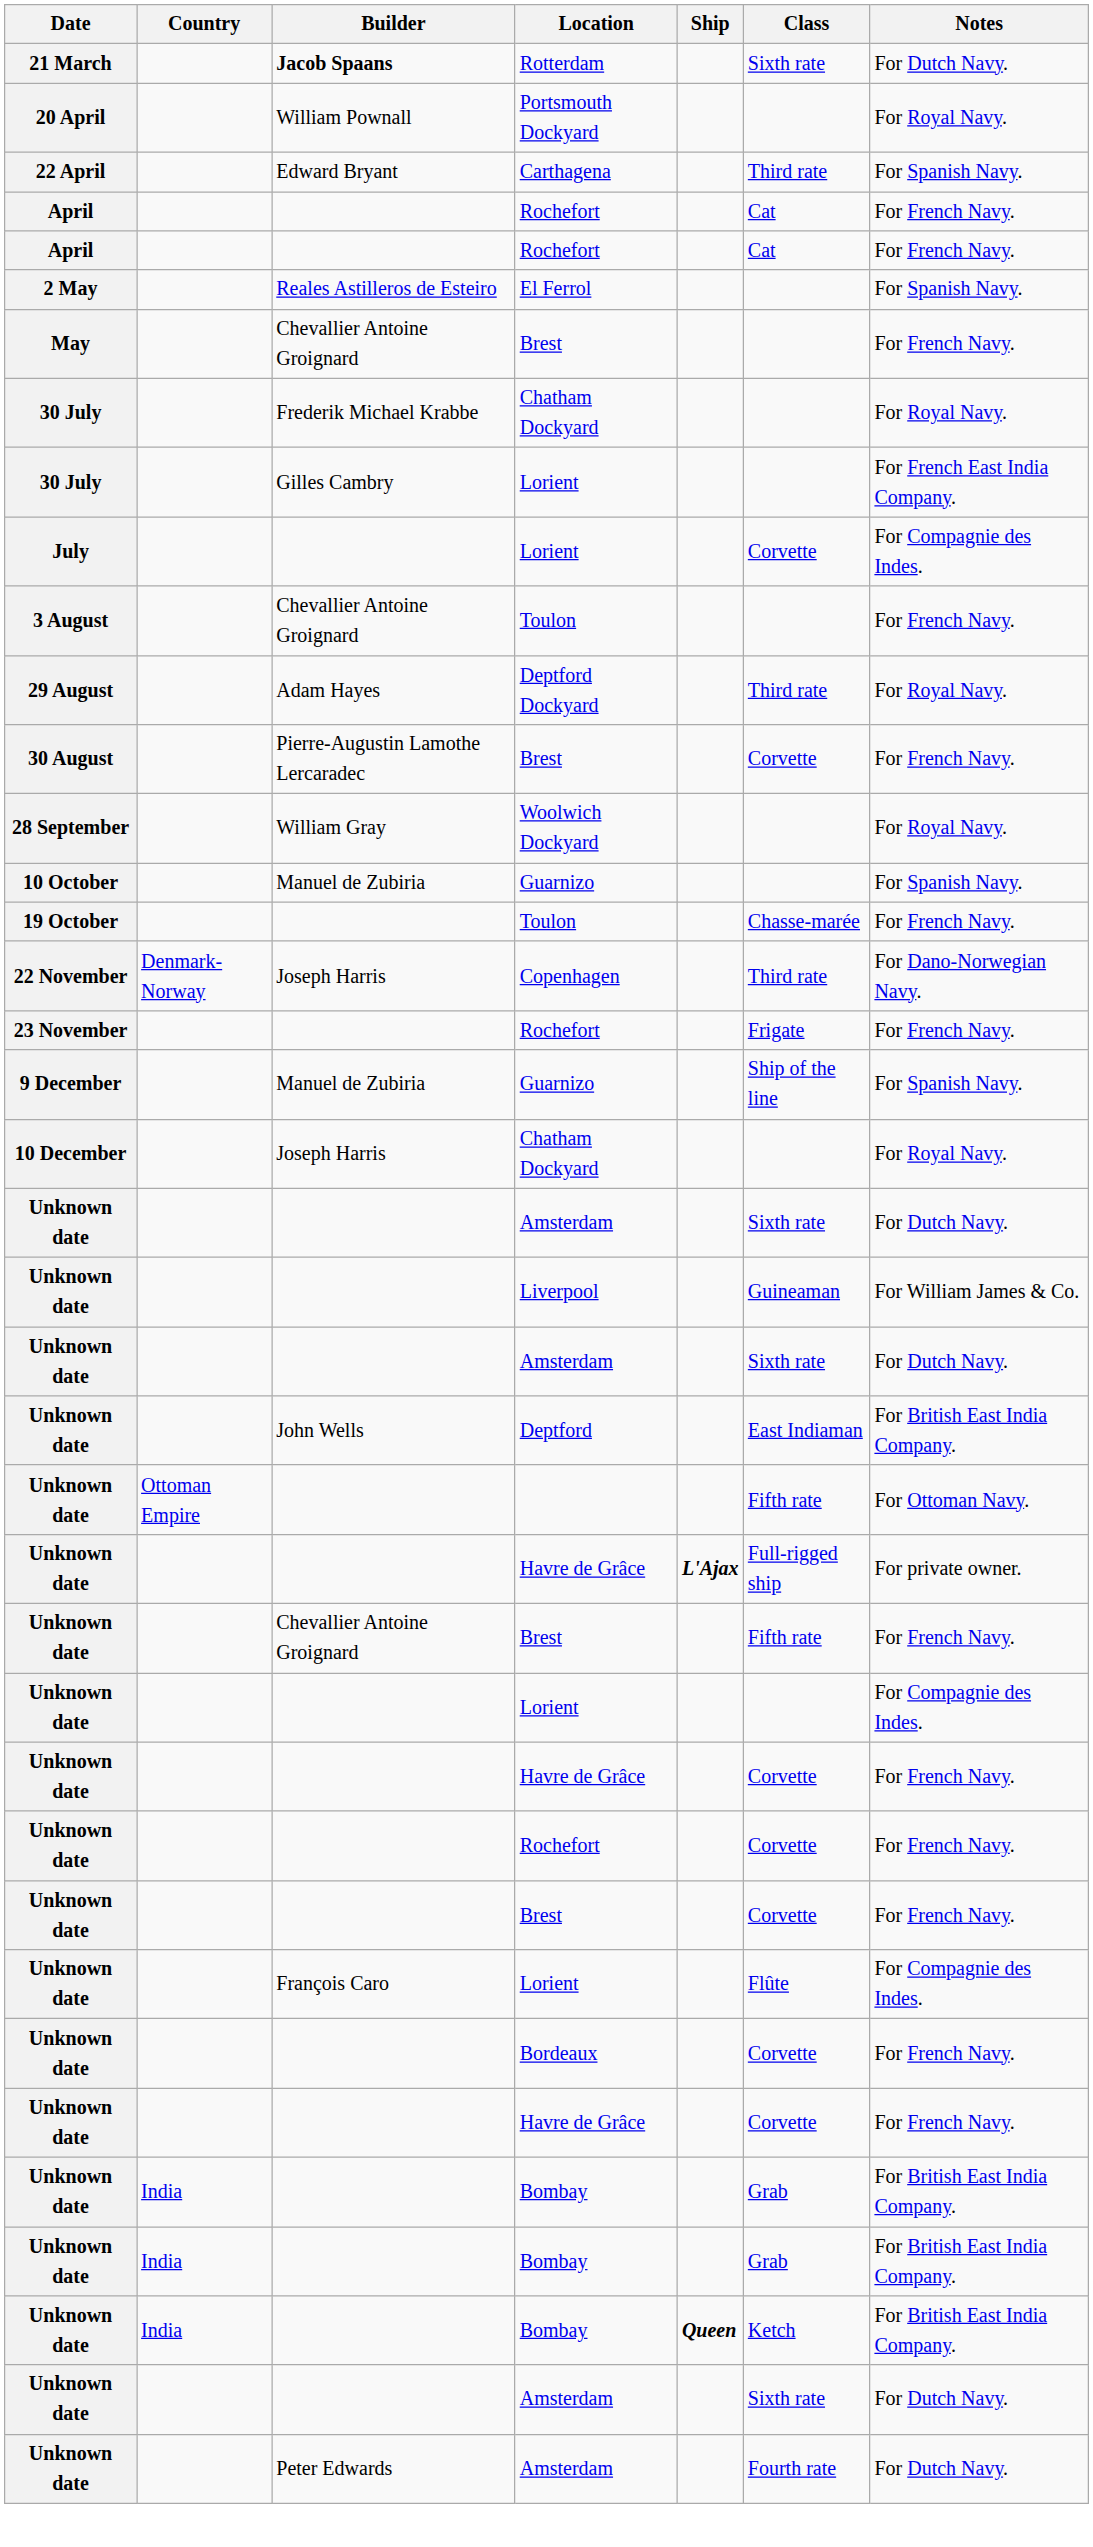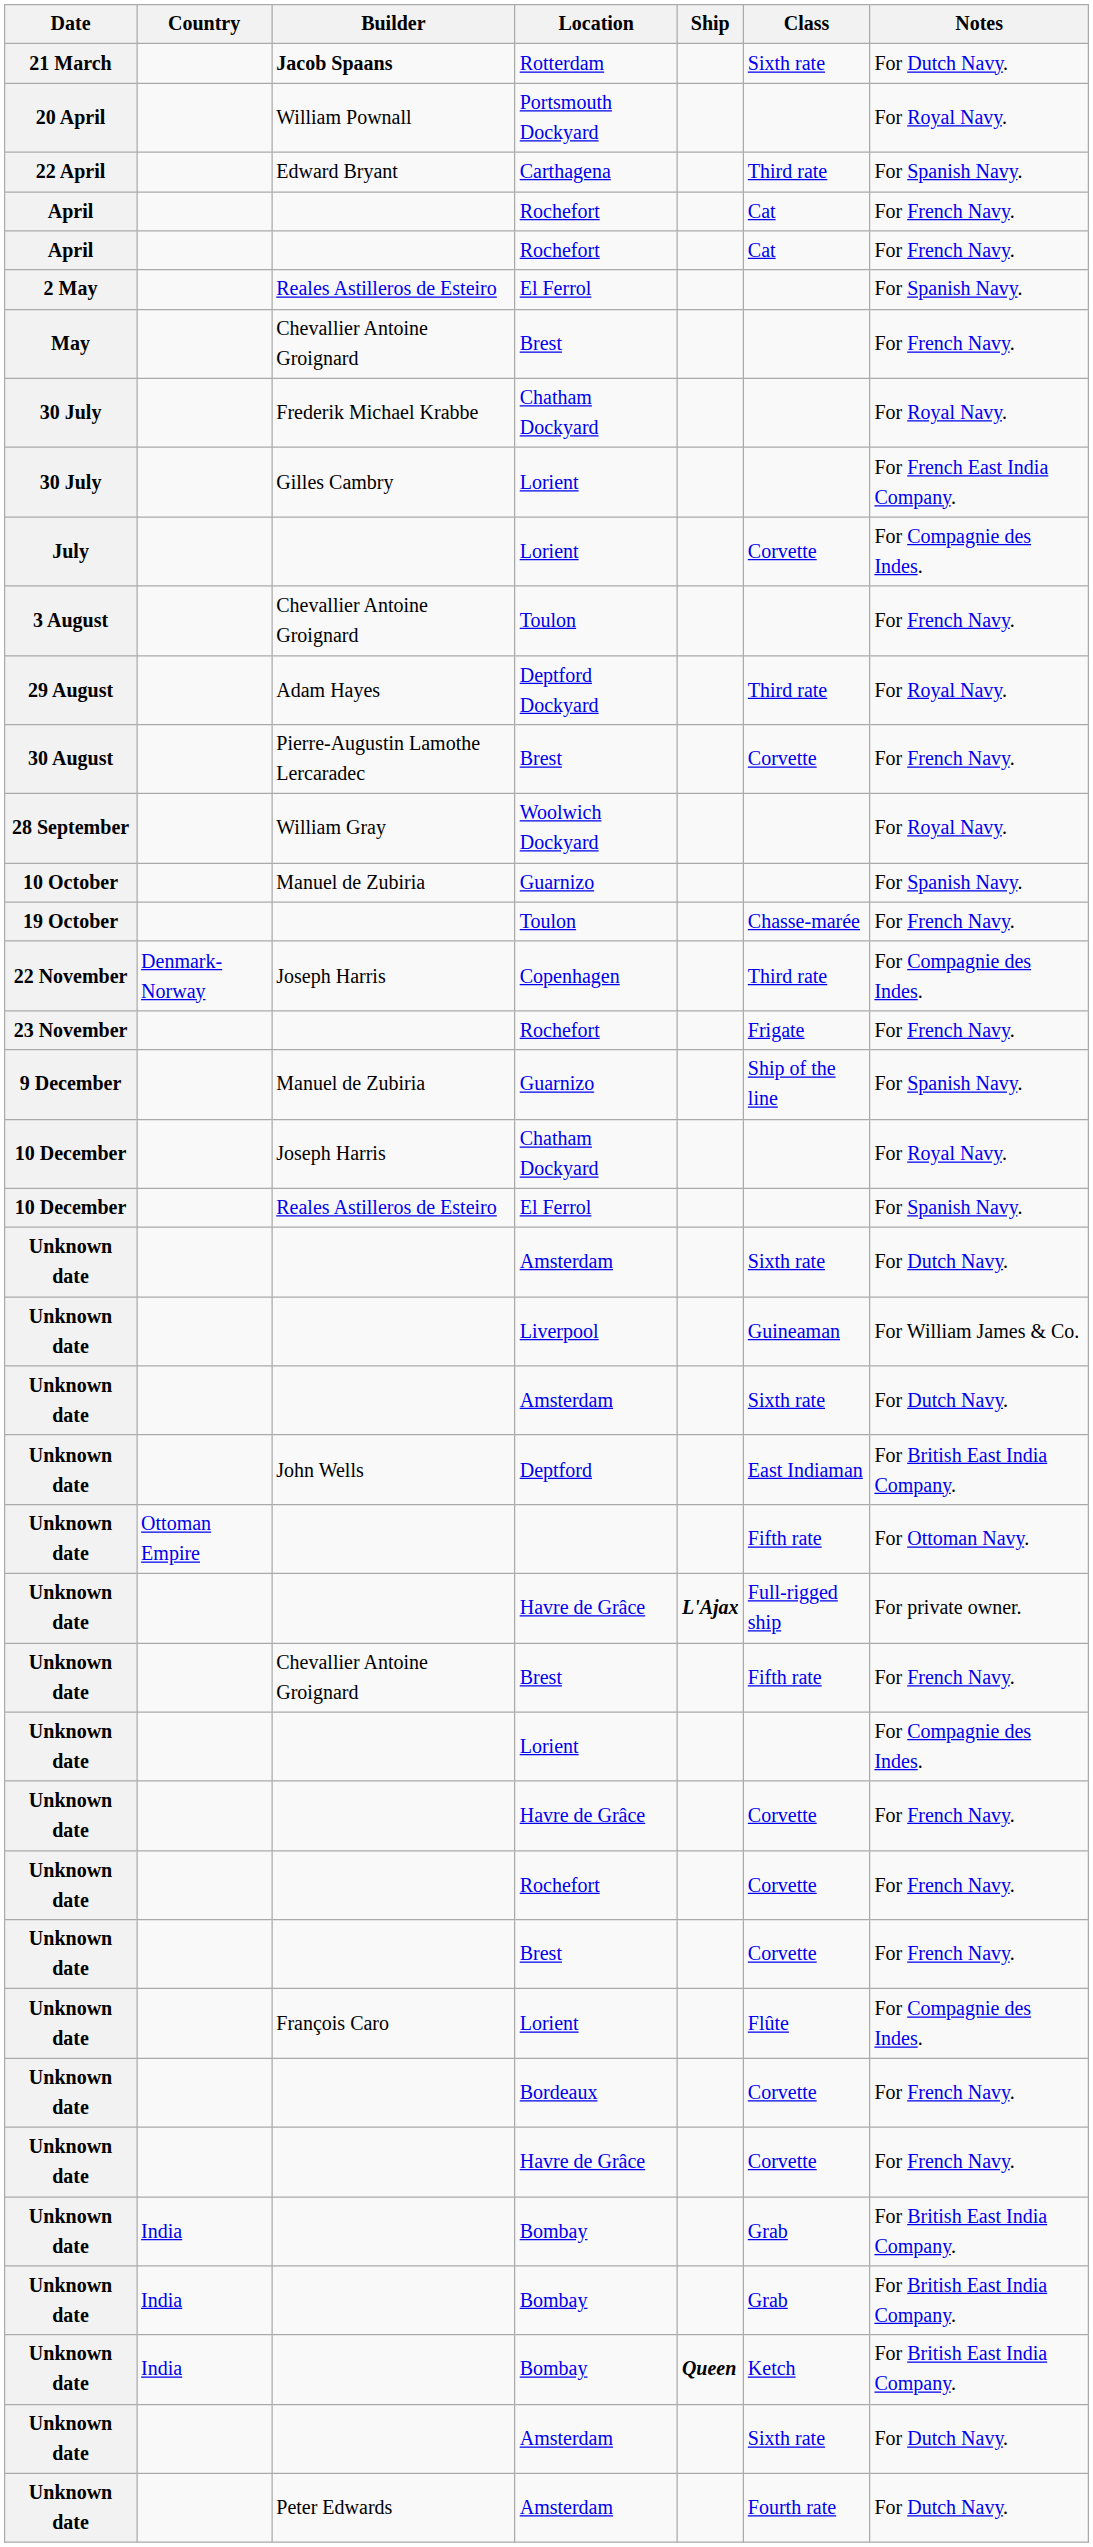Copenhagen | Notes: For Dano-Norwegian Navy. -> For Compagnie des Indes.
+ row: 10 December | Reales Astilleros de Esteiro | El Ferrol | For Spanish Navy.
